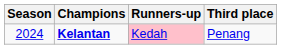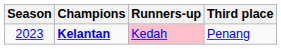Kelantan | Season: 2024 -> 2023
